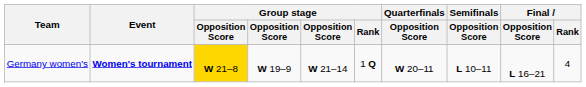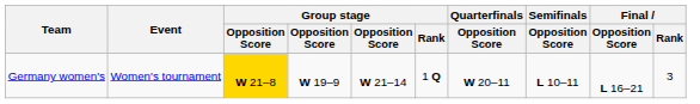Germany women's | Event: bold -> normal
Germany women's | Final / Rank: 4 -> 3
